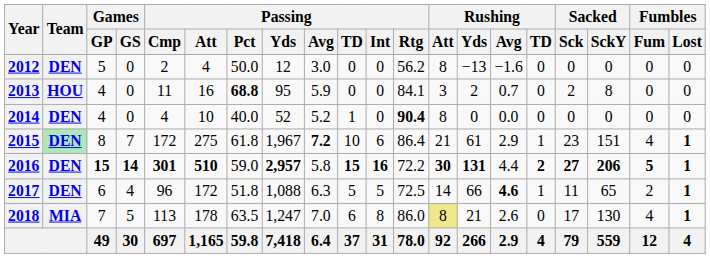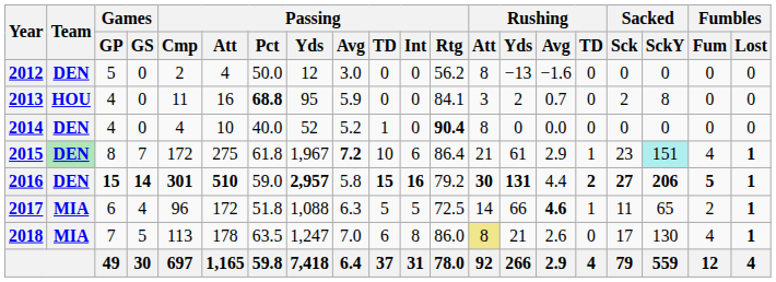2015 | Sacked / SckY: no background -> paleturquoise background
2016 | Passing / Rtg: 72.2 -> 79.2
2017 | Team: DEN -> MIA
